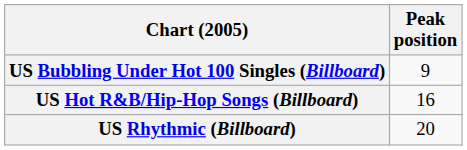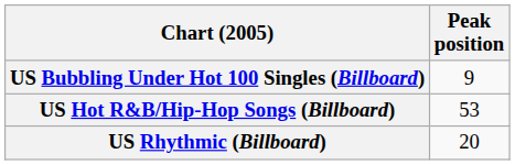US Hot R&B/Hip-Hop Songs (Billboard) | Peak position: 16 -> 53
